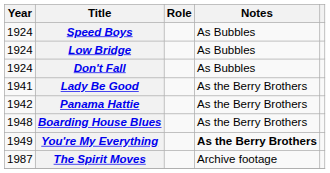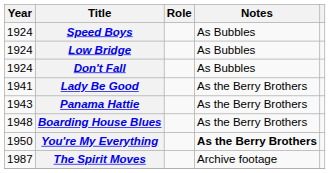Panama Hattie | Year: 1942 -> 1943
You're My Everything | Year: 1949 -> 1950
